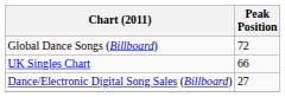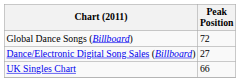rows swapped: Dance/Electronic Digital Song Sales (Billboard) <-> UK Singles Chart
